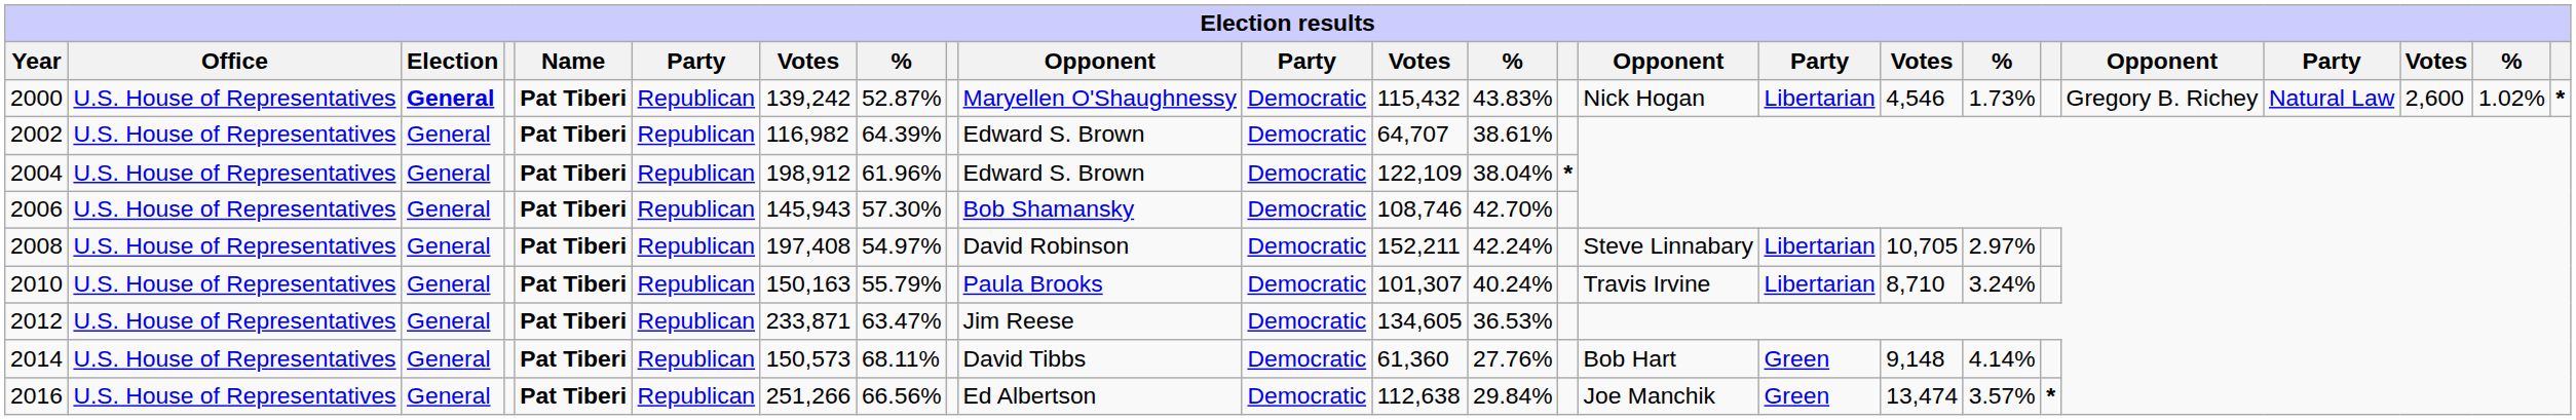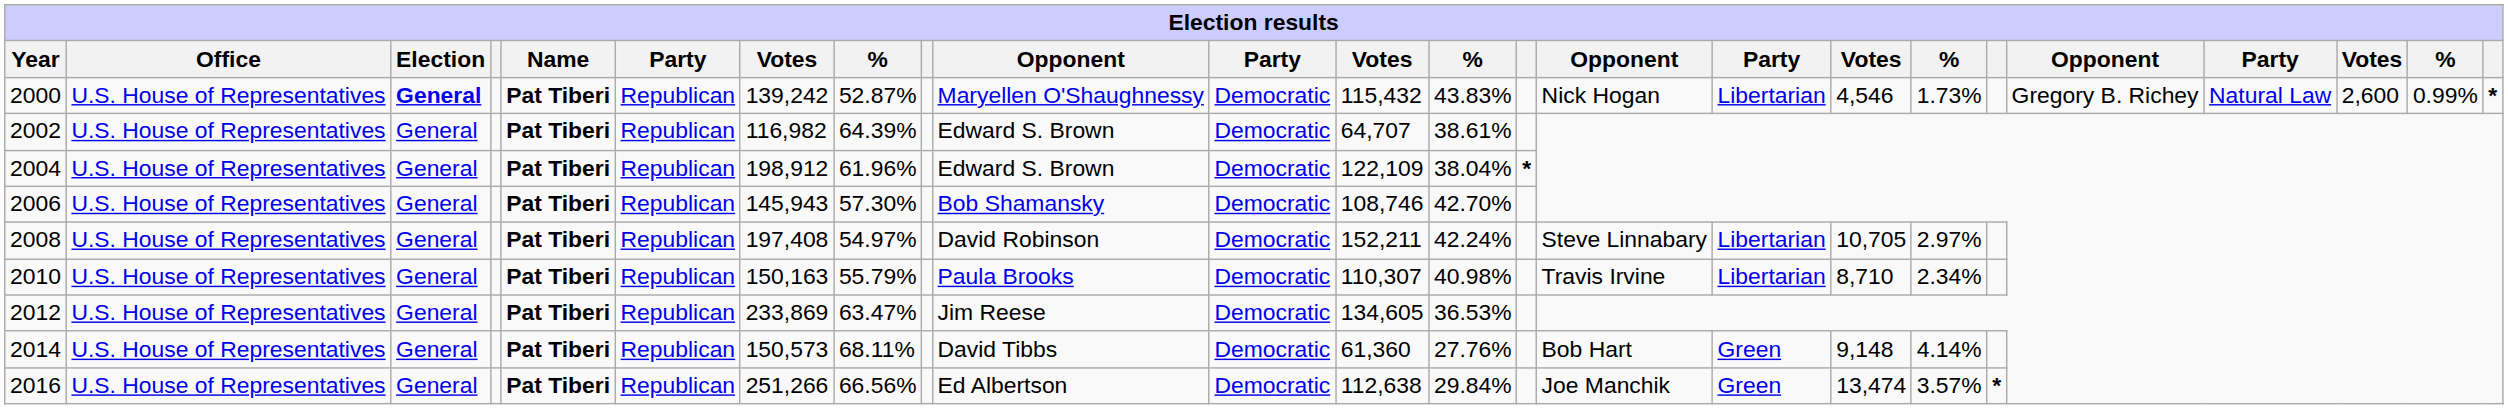2000 | column 23: 1.02% -> 0.99%
2010 | column 12: 101,307 -> 110,307
2010 | column 13: 40.24% -> 40.98%
2010 | column 18: 3.24% -> 2.34%
2012 | column 7: 233,871 -> 233,869
